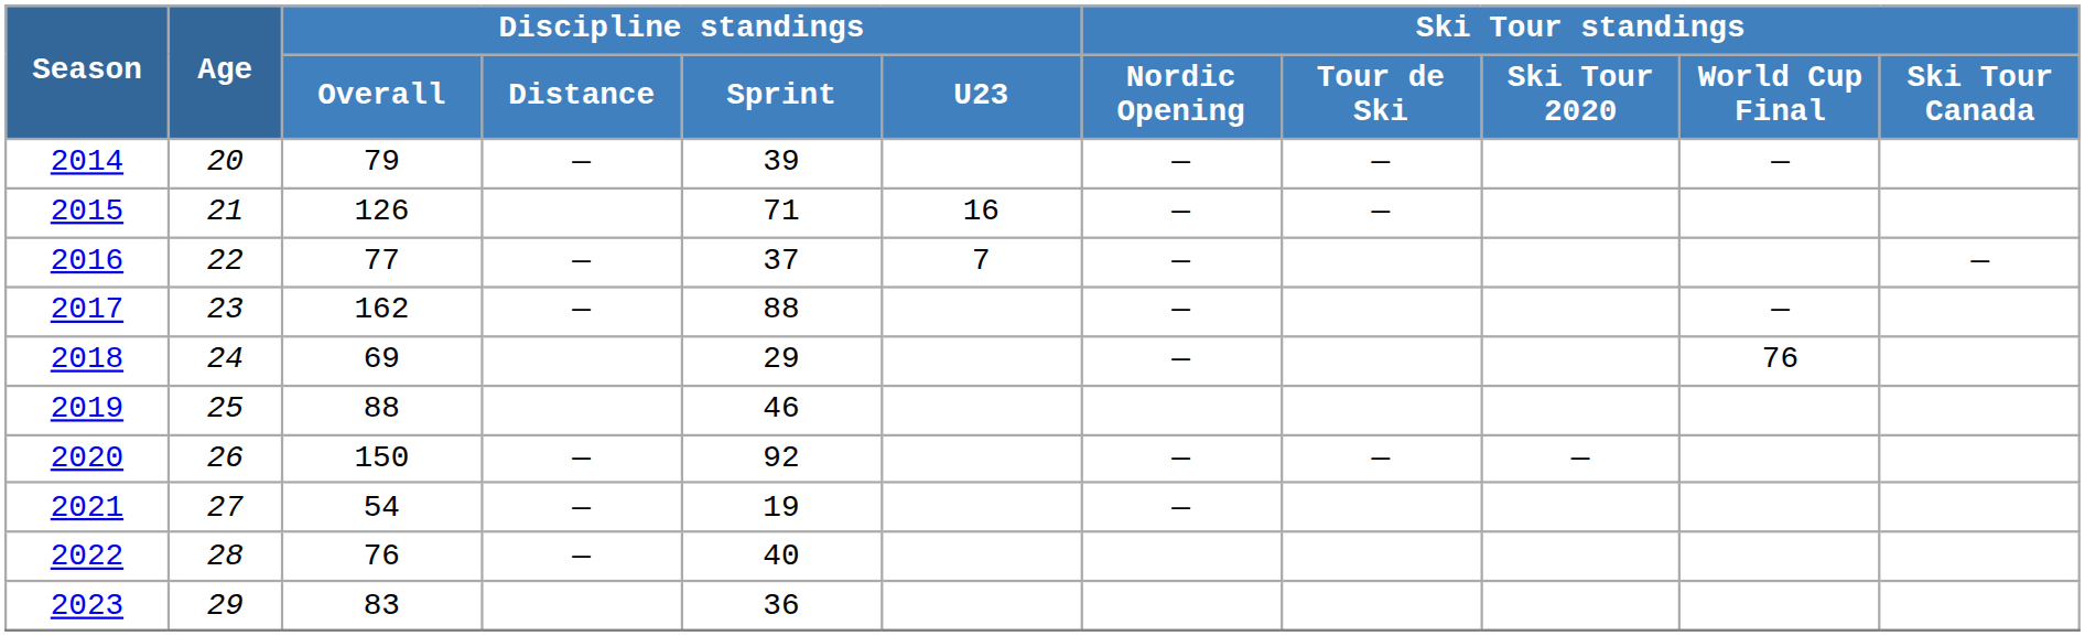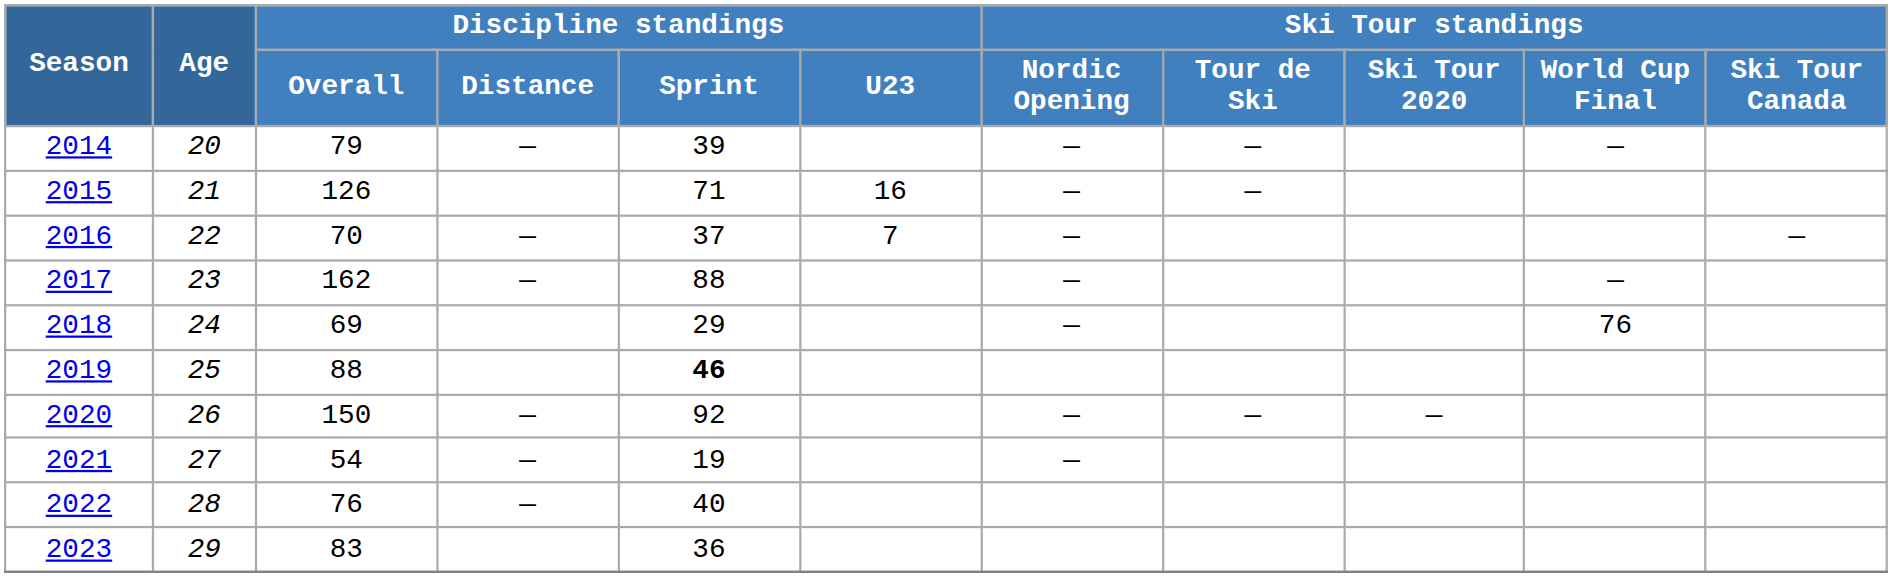2016 | Discipline standings / Overall: 77 -> 70
2019 | Discipline standings / Sprint: normal -> bold
